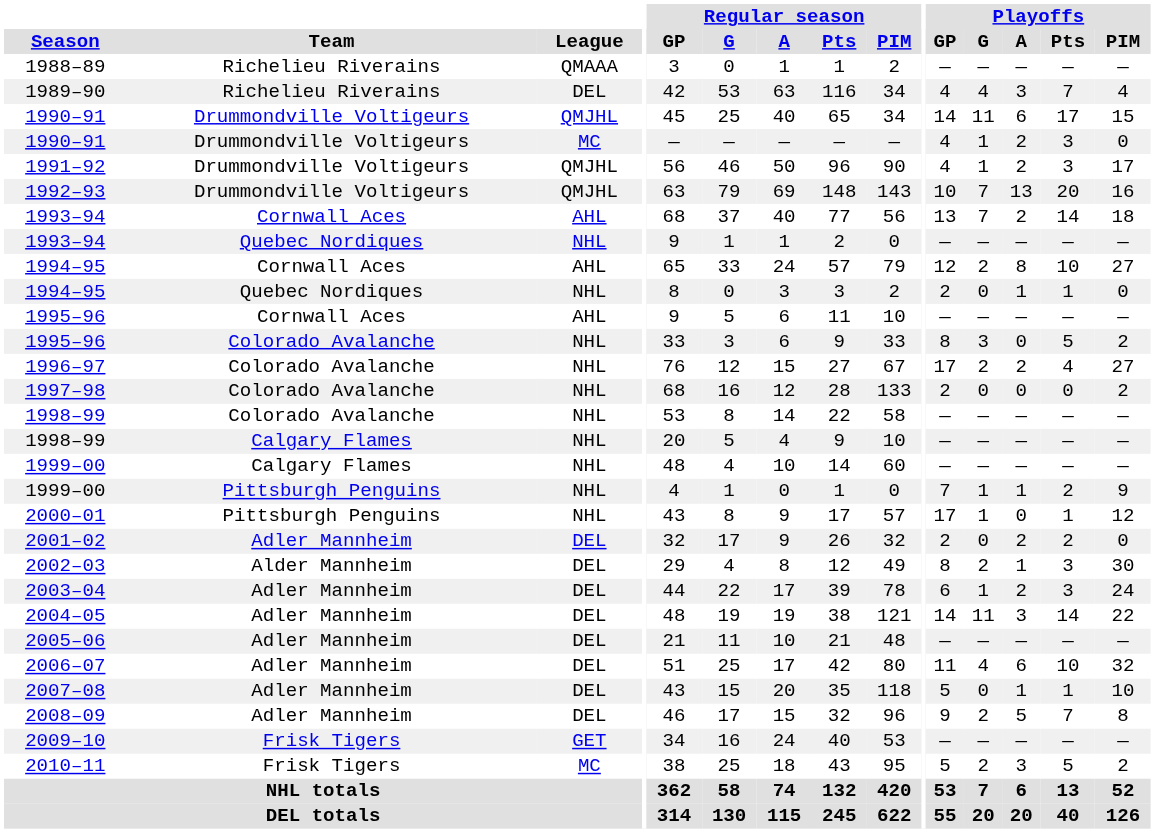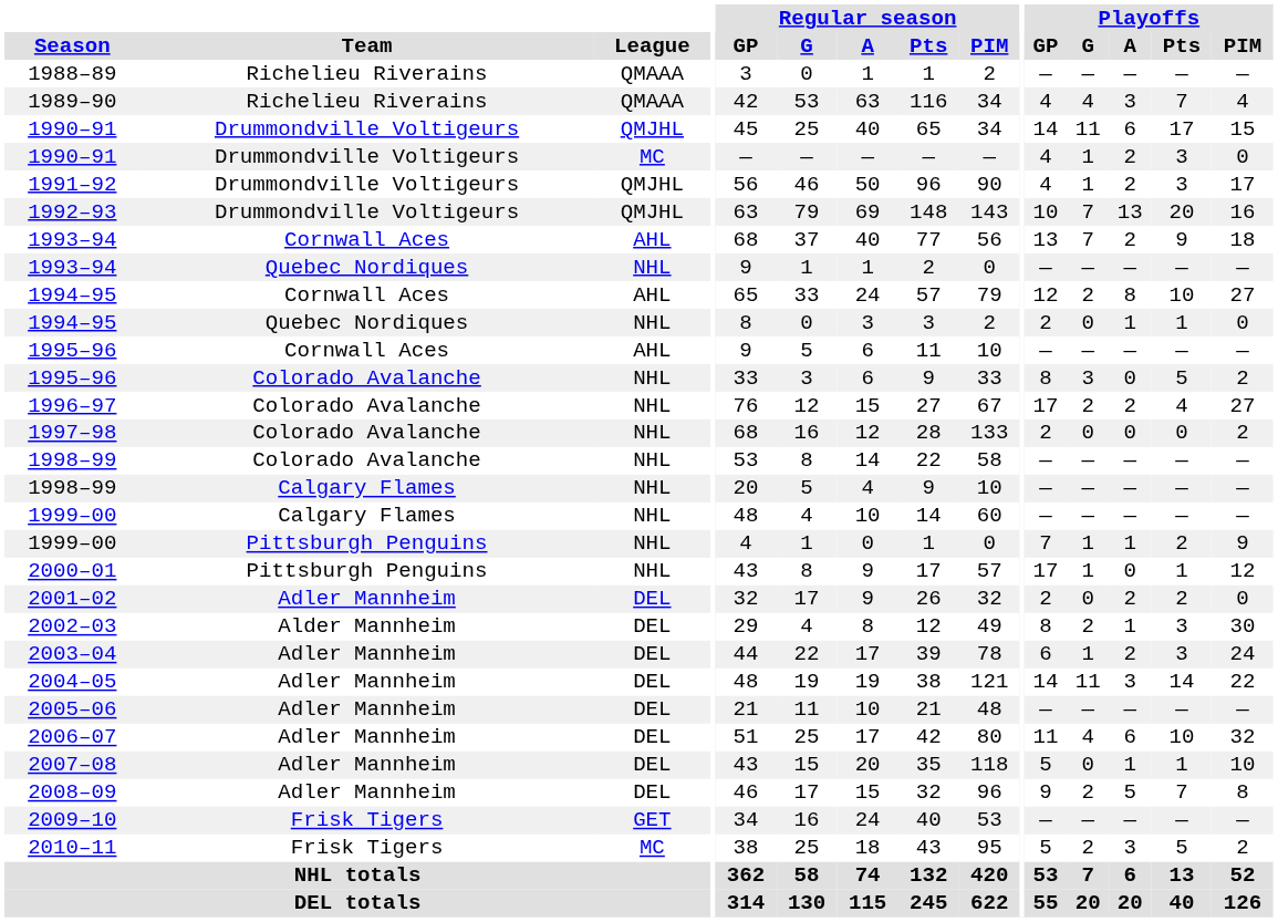1989–90 | League: DEL -> QMAAA
1993–94 / Cornwall Aces | Playoffs / Pts: 14 -> 9
